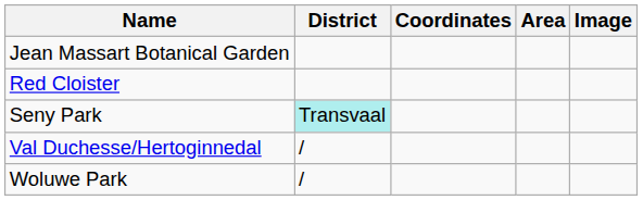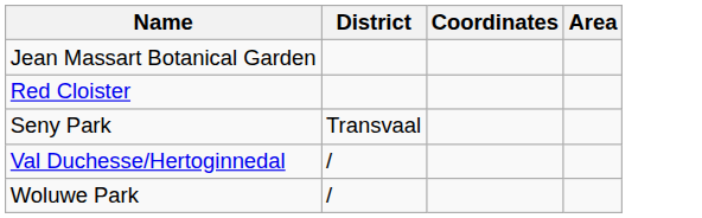- column: Image
Seny Park | District: paleturquoise background -> no background
